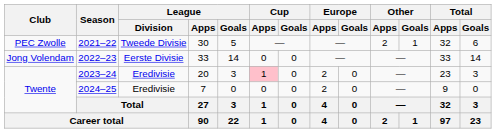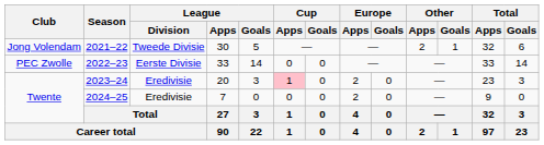2021–22 | Club: PEC Zwolle -> Jong Volendam
2022–23 | Club: Jong Volendam -> PEC Zwolle
